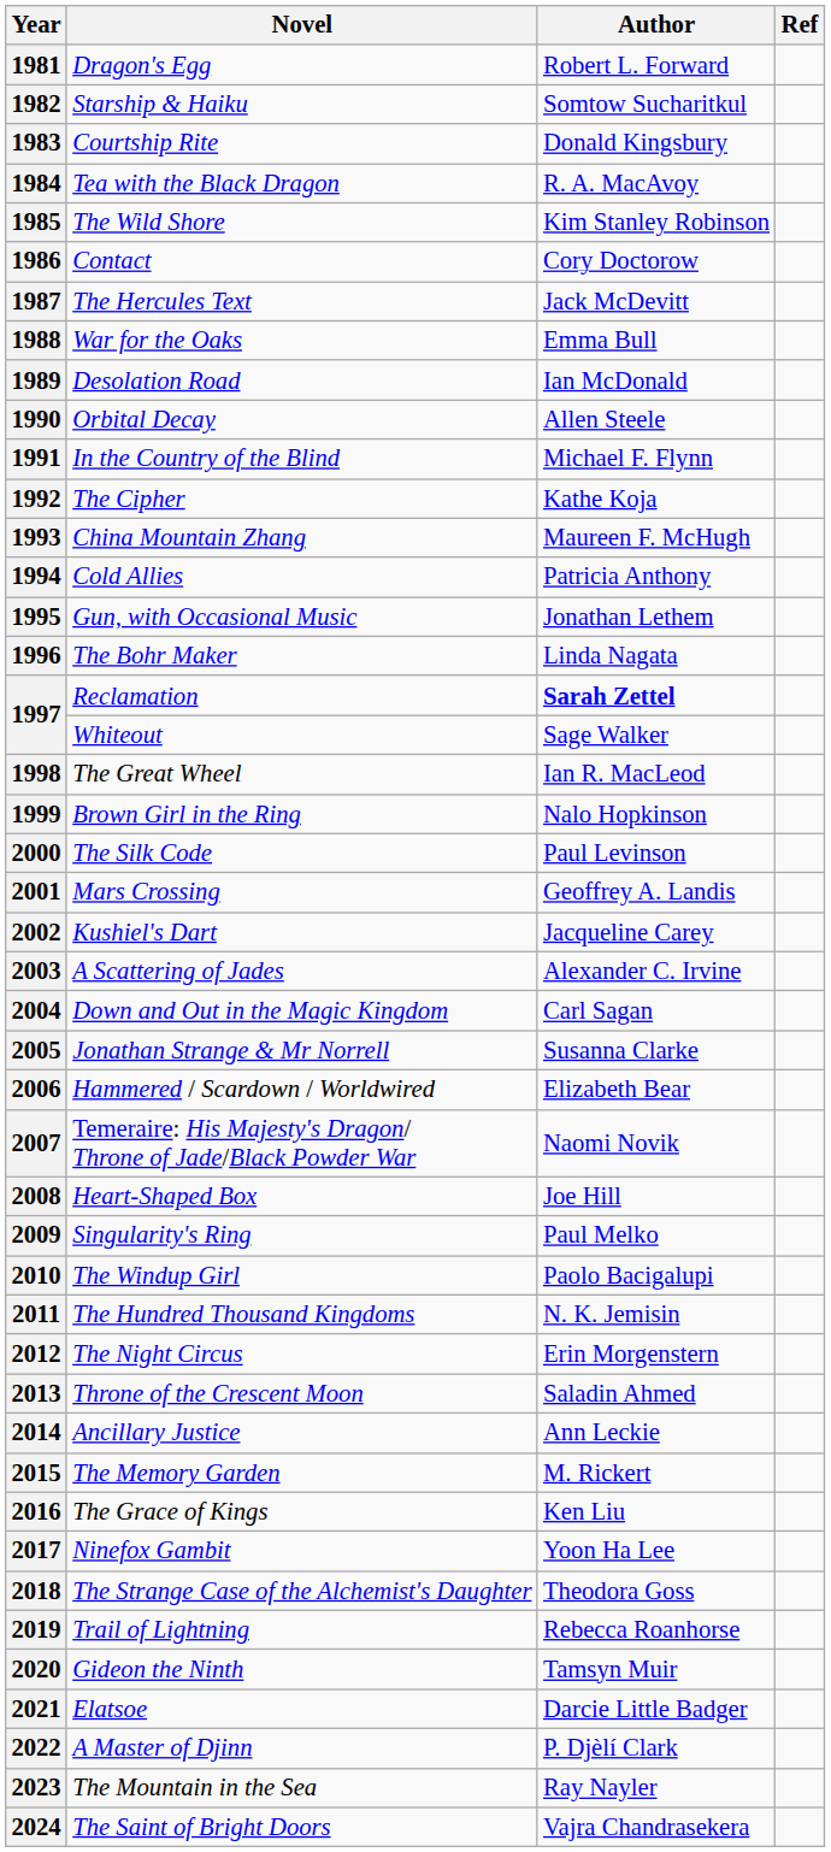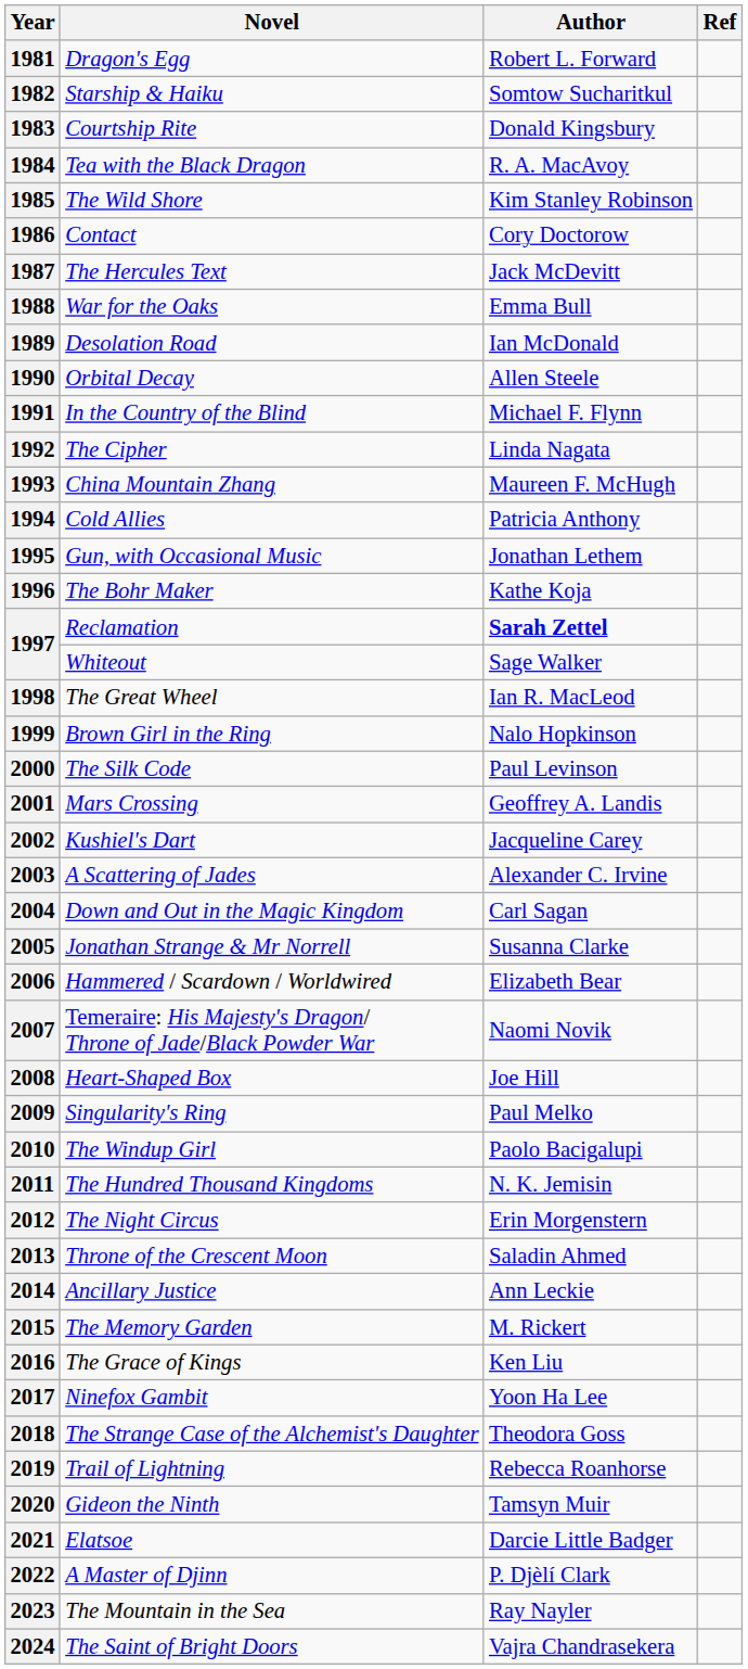1992 | Author: Kathe Koja -> Linda Nagata
1996 | Author: Linda Nagata -> Kathe Koja
